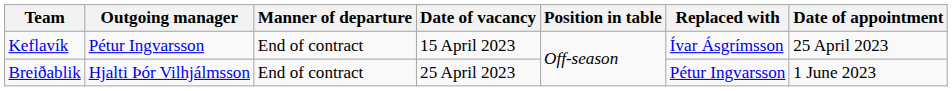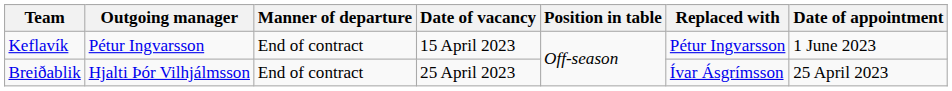Keflavík | Replaced with: Ívar Ásgrímsson -> Pétur Ingvarsson
Keflavík | Date of appointment: 25 April 2023 -> 1 June 2023
Breiðablik | Replaced with: Pétur Ingvarsson -> Ívar Ásgrímsson
Breiðablik | Date of appointment: 1 June 2023 -> 25 April 2023
